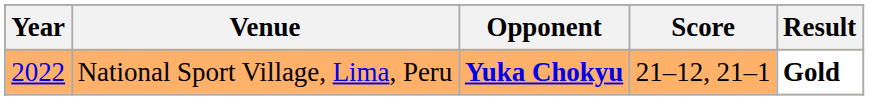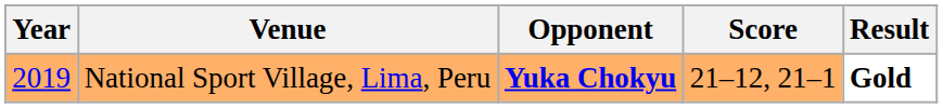National Sport Village, Lima, Peru | Year: 2022 -> 2019
